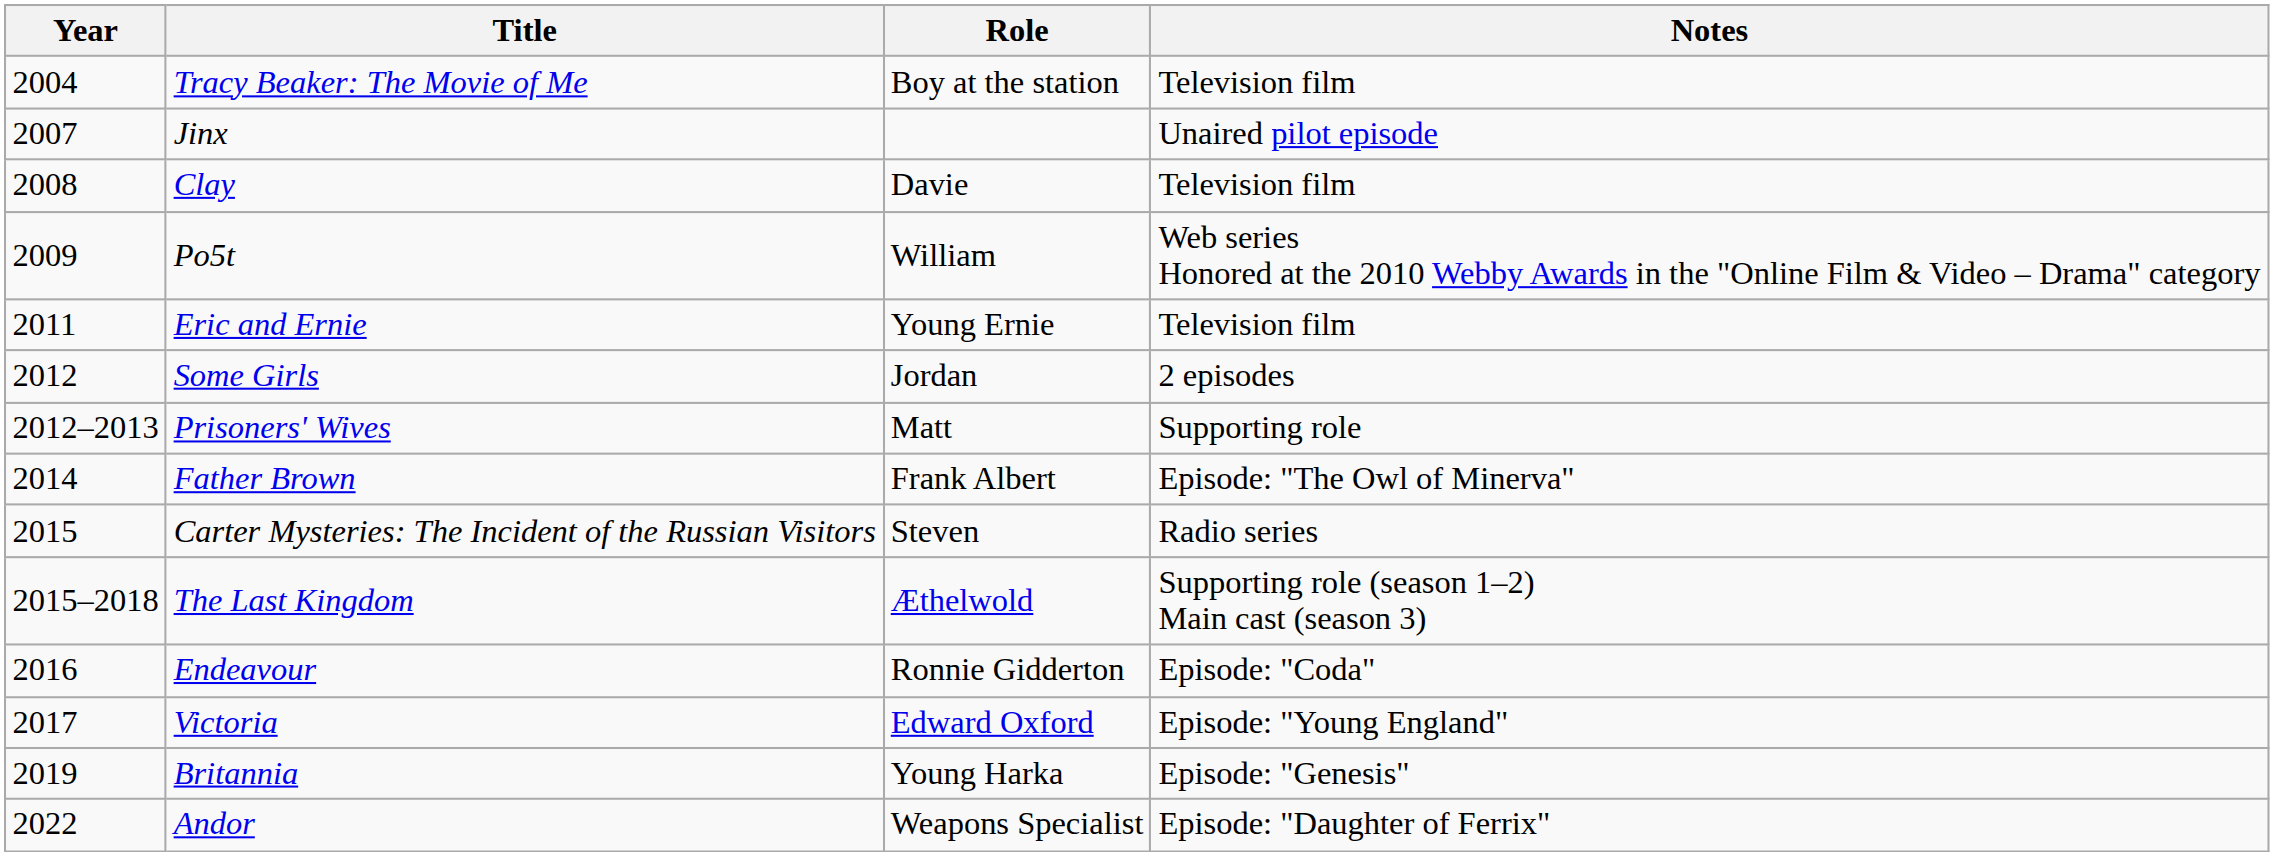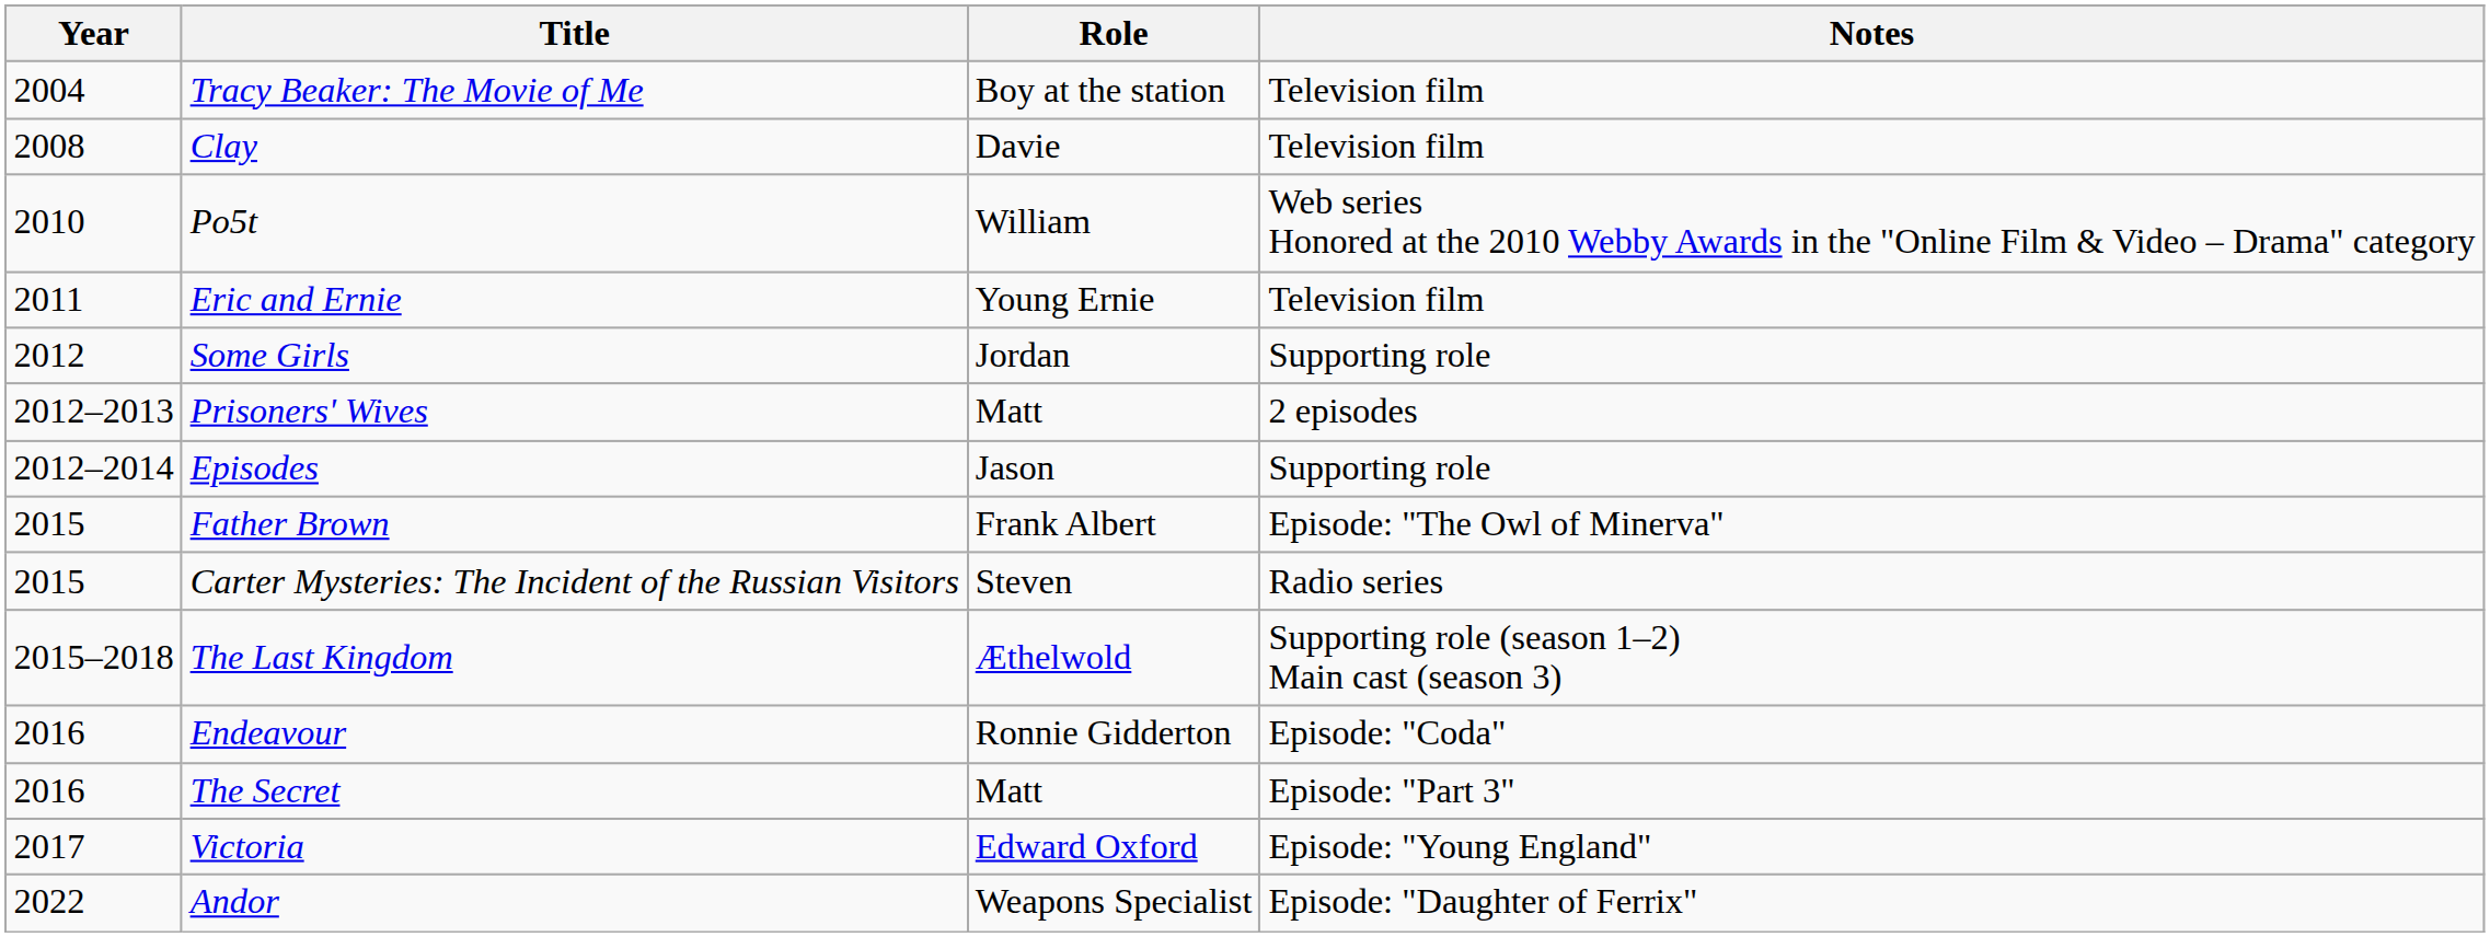- row: 2007 | Jinx | Unaired pilot episode
Po5t | Year: 2009 -> 2010
Some Girls | Notes: 2 episodes -> Supporting role
Prisoners' Wives | Notes: Supporting role -> 2 episodes
+ row: 2012–2014 | Episodes | Jason | Supporting role
Father Brown | Year: 2014 -> 2015
+ row: 2016 | The Secret | Matt | Episode: "Part 3"
- row: 2019 | Britannia | Young Harka | Episode: "Genesis"
